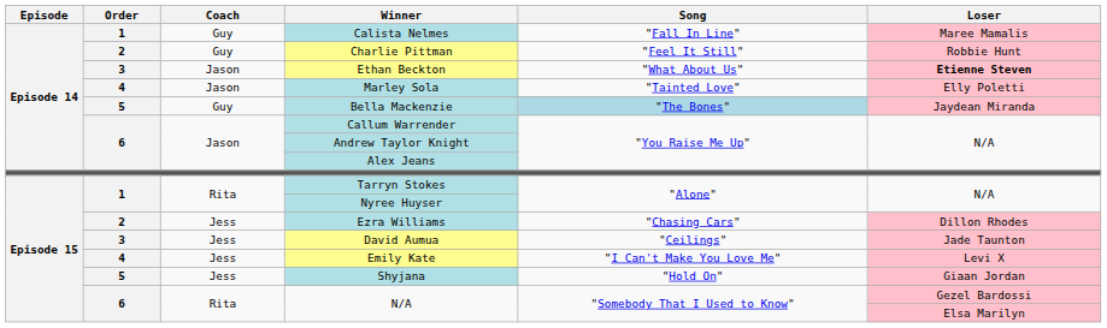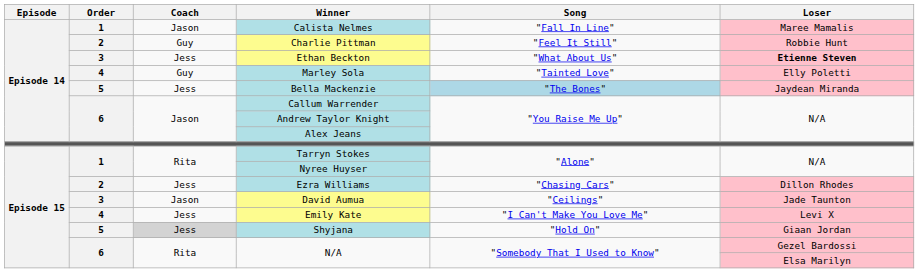Calista Nelmes | Coach: Guy -> Jason
Ethan Beckton | Coach: Jason -> Jess
Marley Sola | Coach: Jason -> Guy
Bella Mackenzie | Coach: Guy -> Jess
David Aumua | Coach: Jess -> Jason
Shyjana | Coach: no background -> lightgrey background
